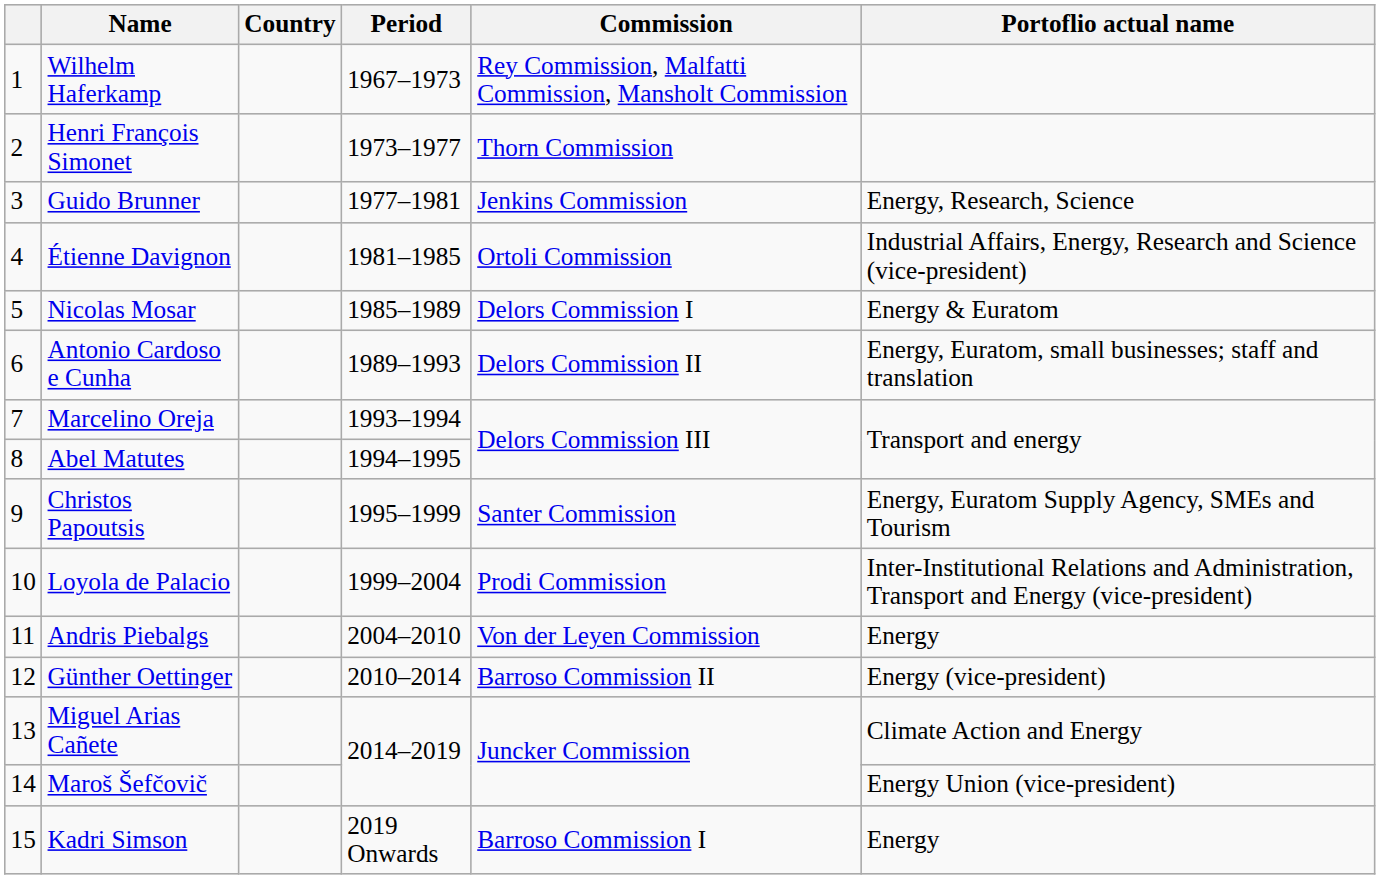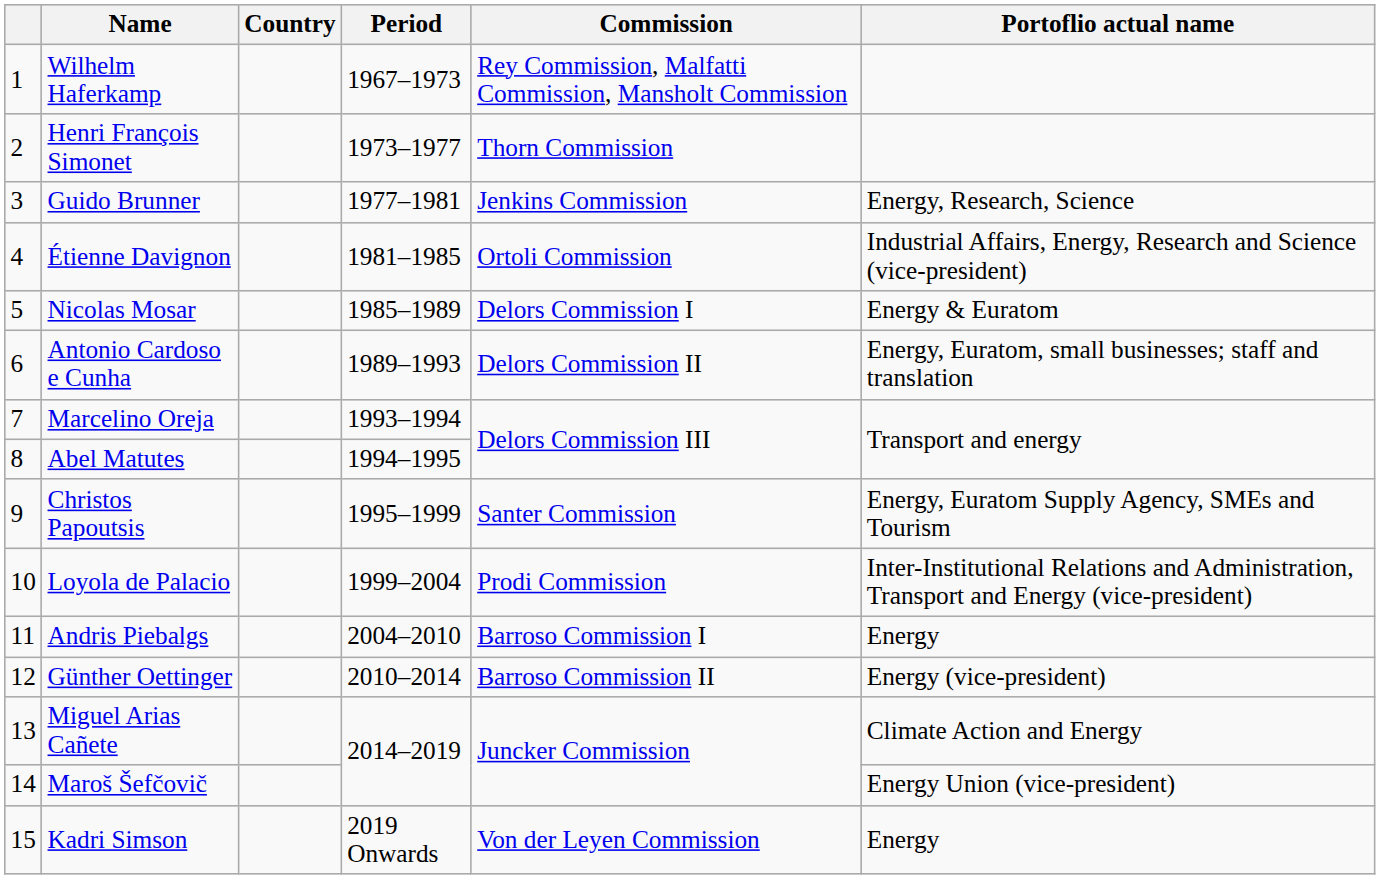Andris Piebalgs | Commission: Von der Leyen Commission -> Barroso Commission I
Kadri Simson | Commission: Barroso Commission I -> Von der Leyen Commission
